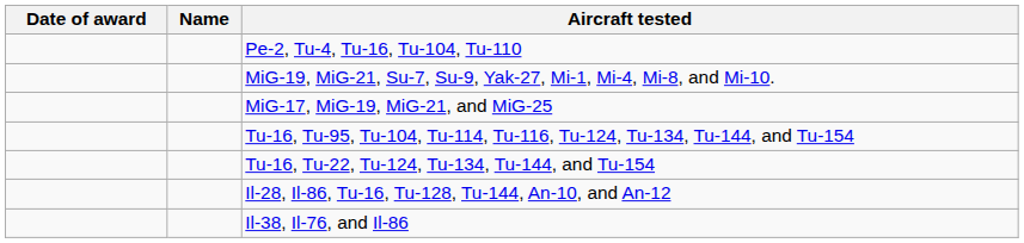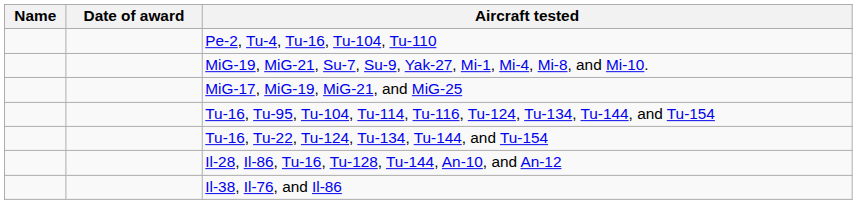columns swapped: Name <-> Date of award
